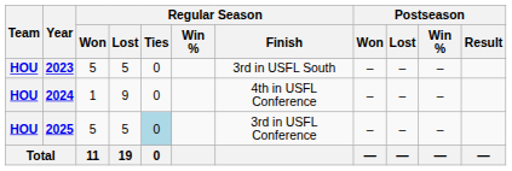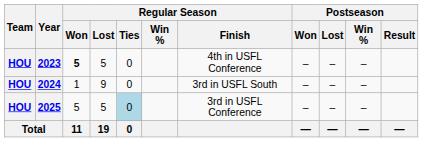2023 | Regular Season / Won: normal -> bold
2023 | Regular Season / Finish: 3rd in USFL South -> 4th in USFL Conference
2024 | Regular Season / Finish: 4th in USFL Conference -> 3rd in USFL South
